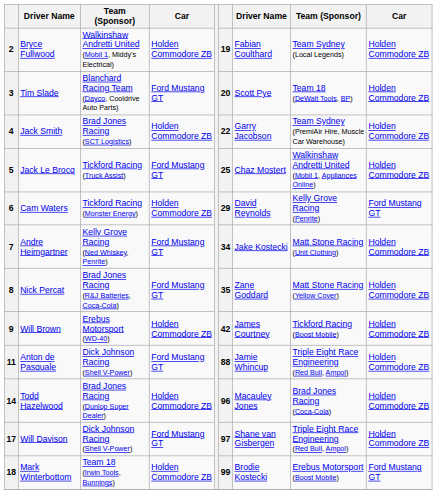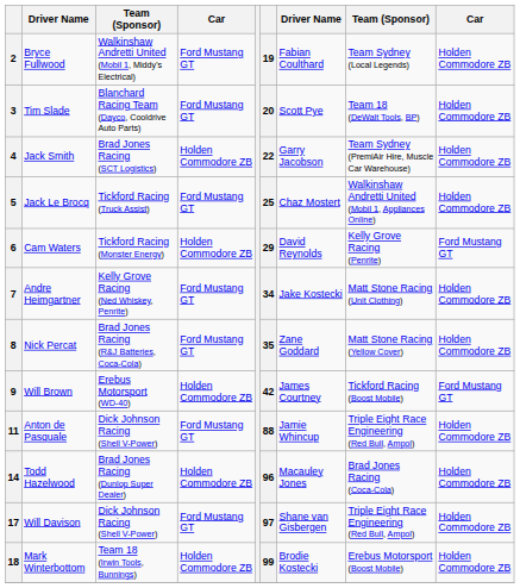2 | column 4: Holden Commodore ZB -> Ford Mustang GT
9 | column 9: Holden Commodore ZB -> Ford Mustang GT
18 | column 9: Ford Mustang GT -> Holden Commodore ZB
